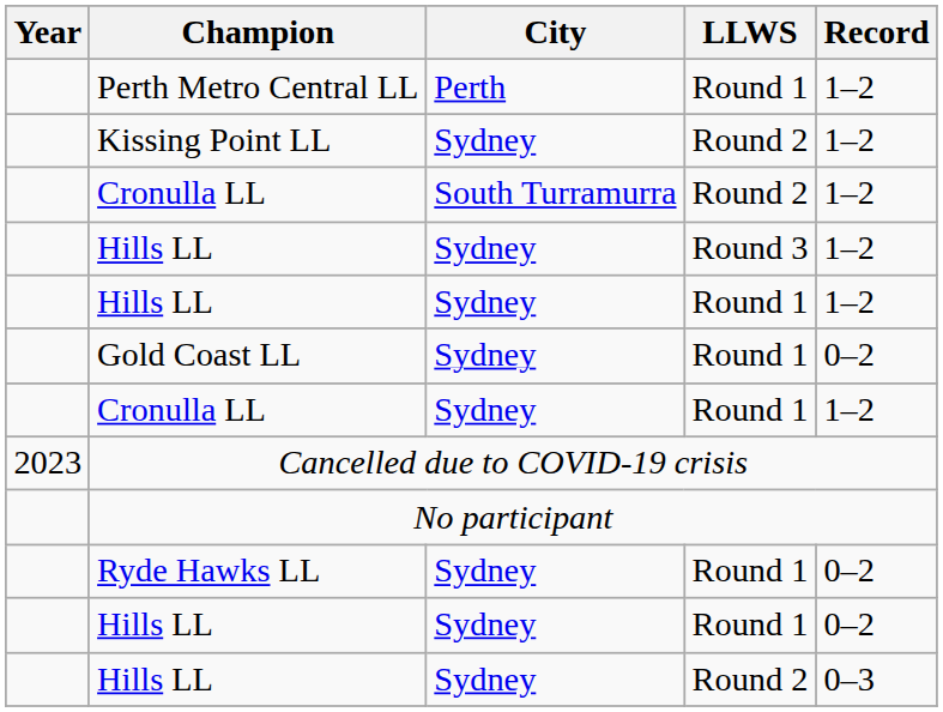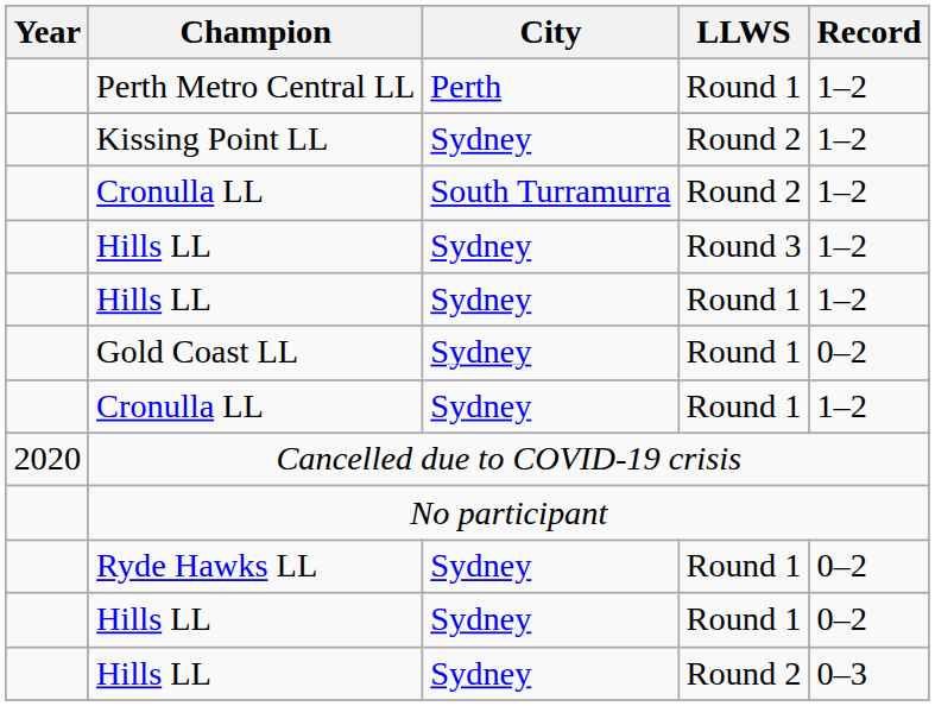Cancelled due to COVID-19 crisis | Year: 2023 -> 2020
